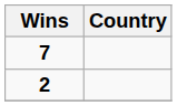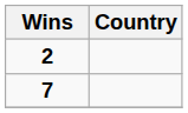rows swapped: 7 <-> 2
